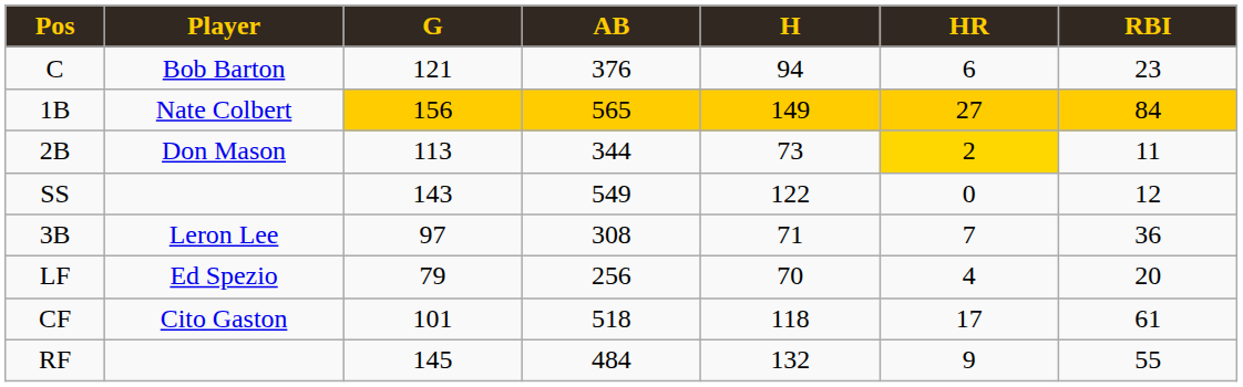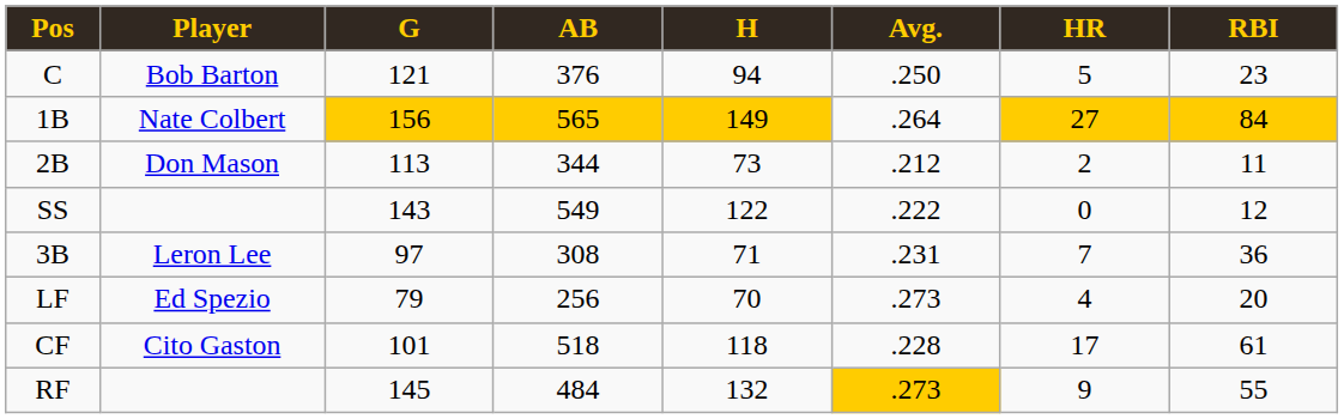+ column: Avg. | .250 | .264 | .212 | .222 | .231 | .273 | .228 | .273
C | HR: 6 -> 5
2B | HR: gold background -> no background
